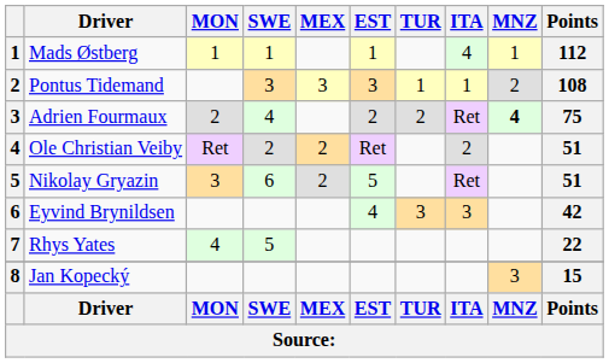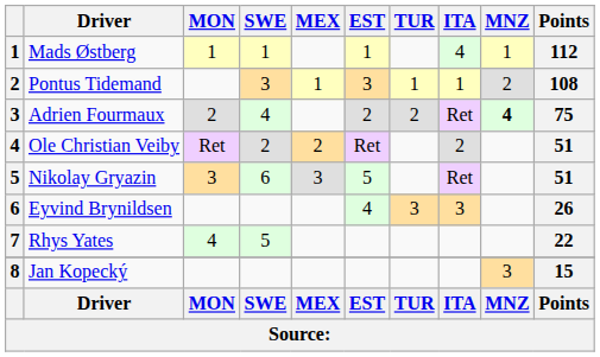Pontus Tidemand | MEX: 3 -> 1
Nikolay Gryazin | MEX: 2 -> 3
Eyvind Brynildsen | Points: 42 -> 26
